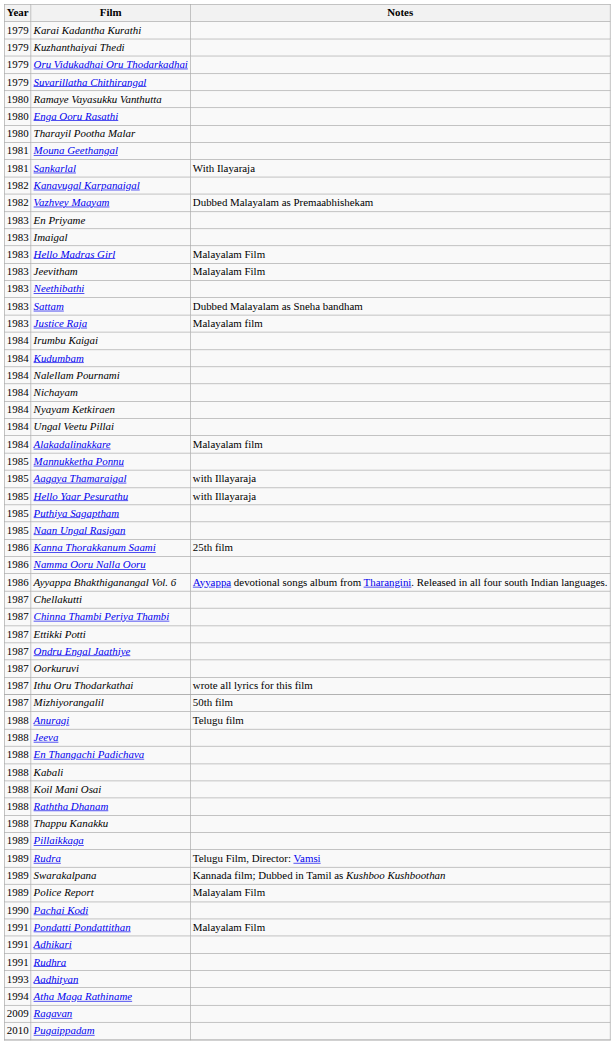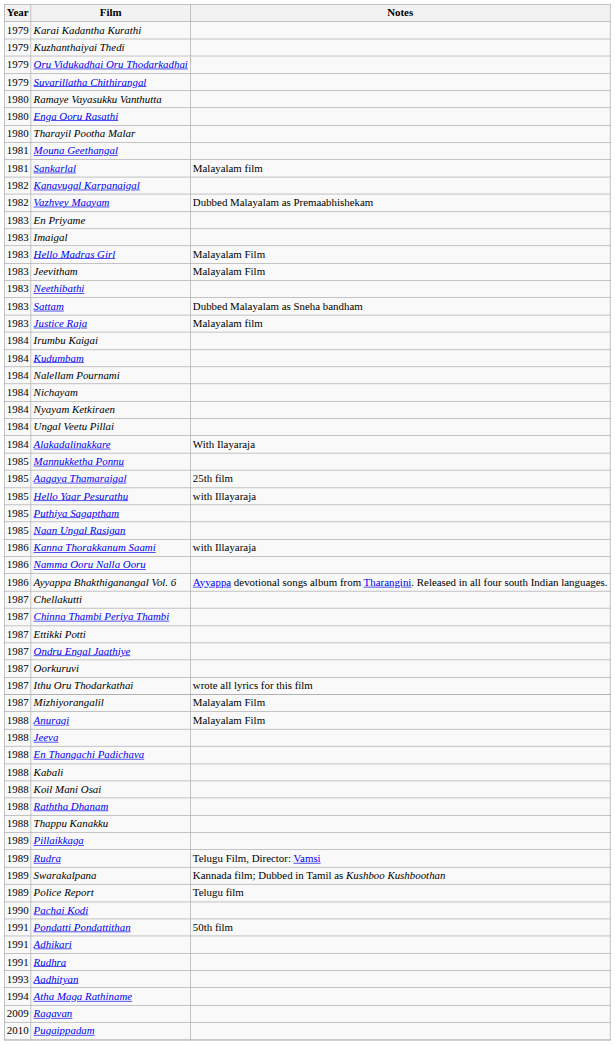Sankarlal | Notes: With Ilayaraja -> Malayalam film
Alakadalinakkare | Notes: Malayalam film -> With Ilayaraja
Aagaya Thamaraigal | Notes: with Illayaraja -> 25th film
Kanna Thorakkanum Saami | Notes: 25th film -> with Illayaraja
Mizhiyorangalil | Notes: 50th film -> Malayalam Film
Anuragi | Notes: Telugu film -> Malayalam Film
Police Report | Notes: Malayalam Film -> Telugu film
Pondatti Pondattithan | Notes: Malayalam Film -> 50th film
